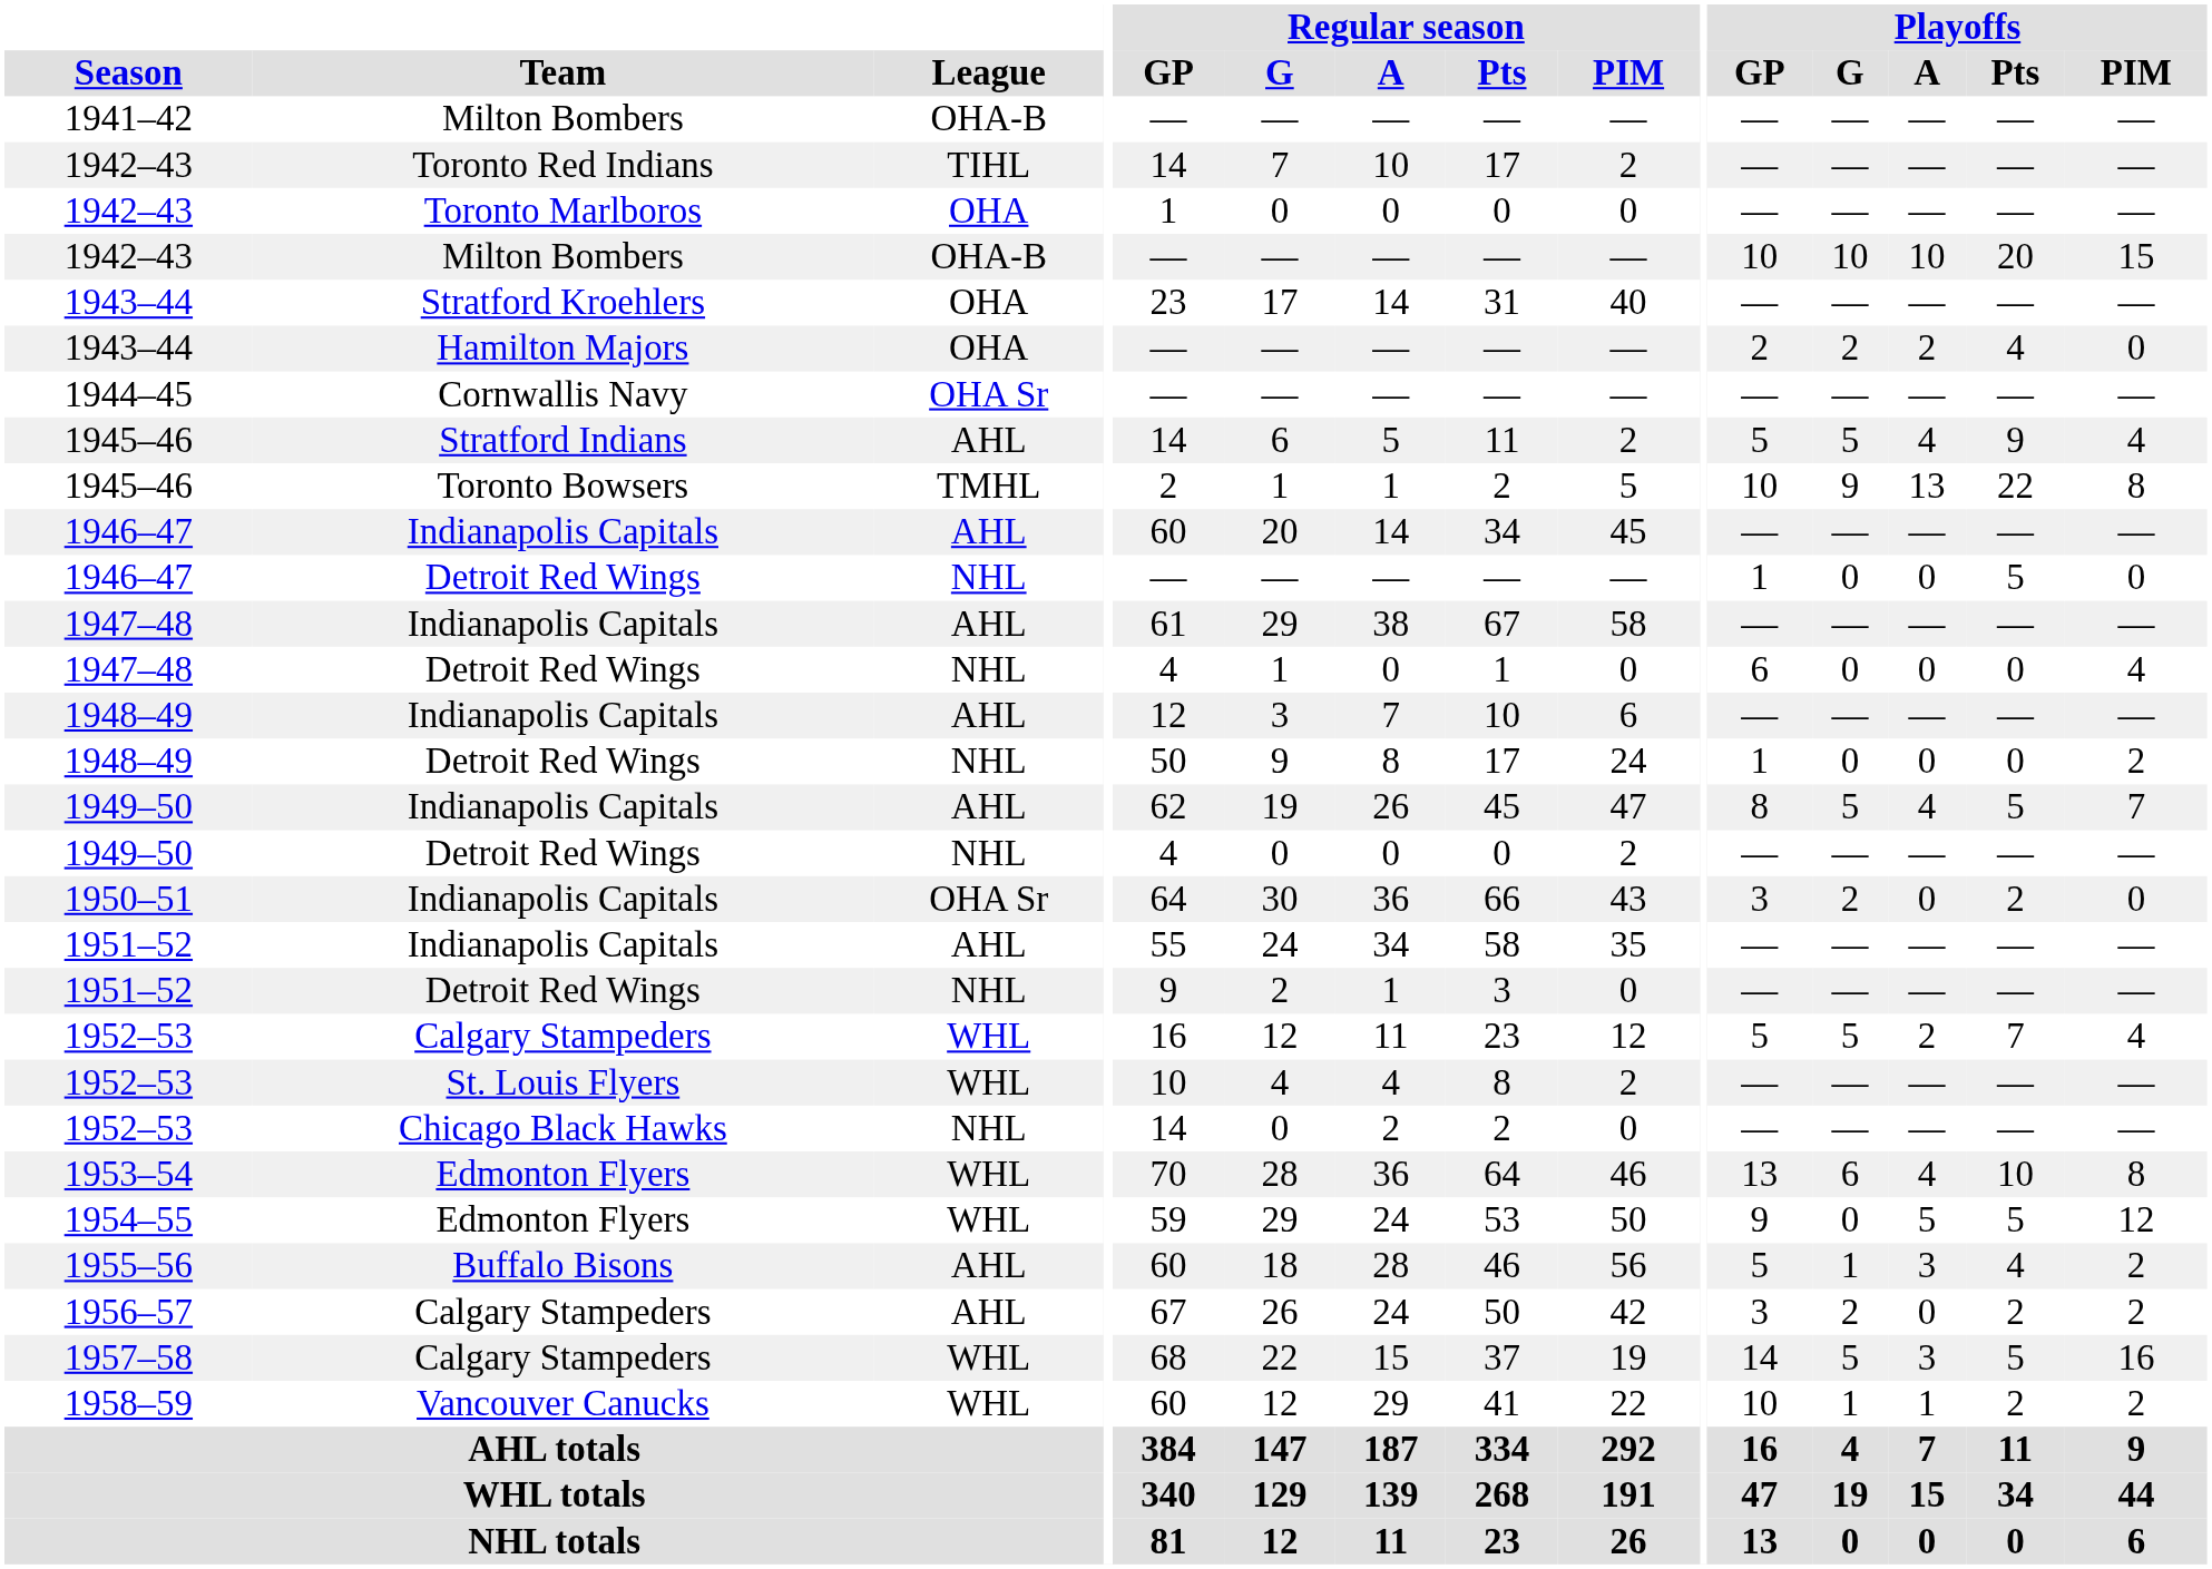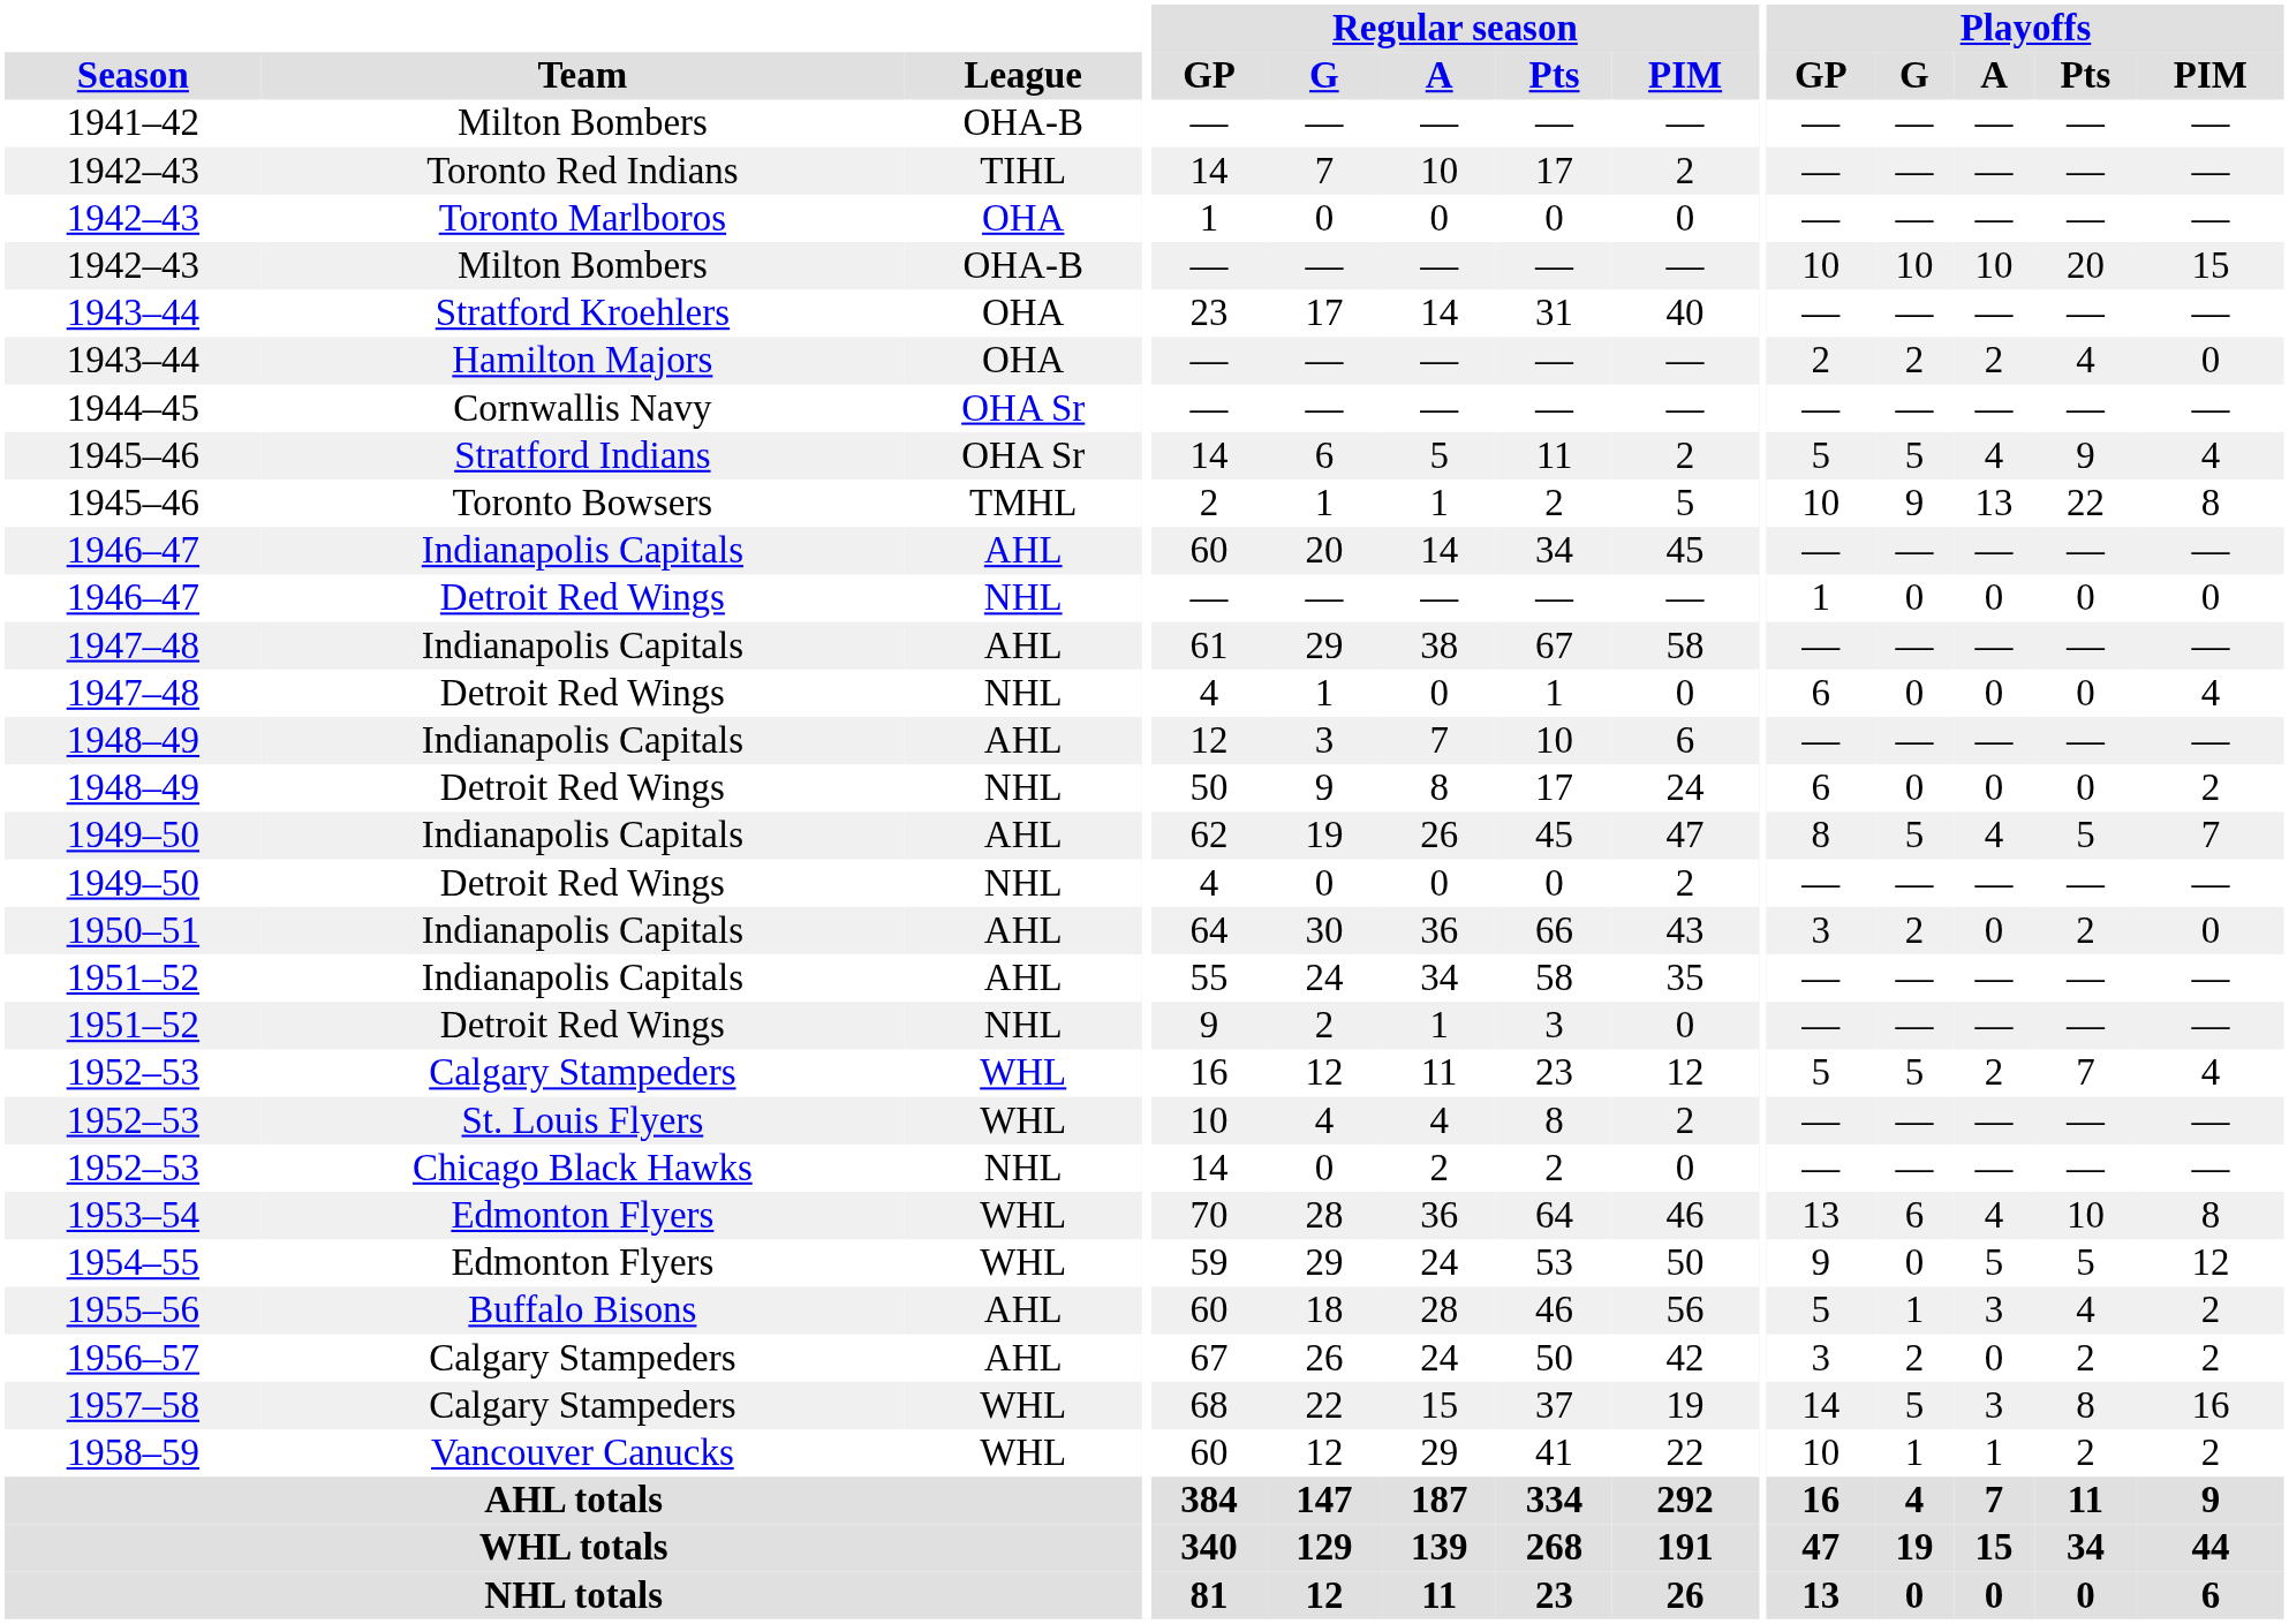1945–46 / Stratford Indians | League: AHL -> OHA Sr
1946–47 / Detroit Red Wings | Playoffs / Pts: 5 -> 0
1948–49 / Detroit Red Wings | Playoffs / GP: 1 -> 6
1950–51 | League: OHA Sr -> AHL
1957–58 | Playoffs / Pts: 5 -> 8
